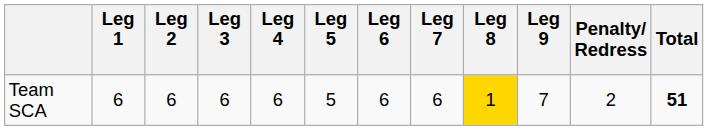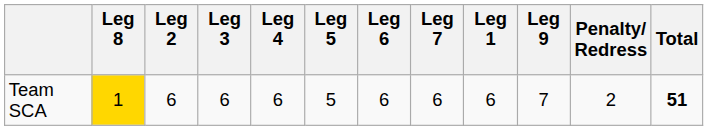columns swapped: Leg 1 <-> Leg 8
